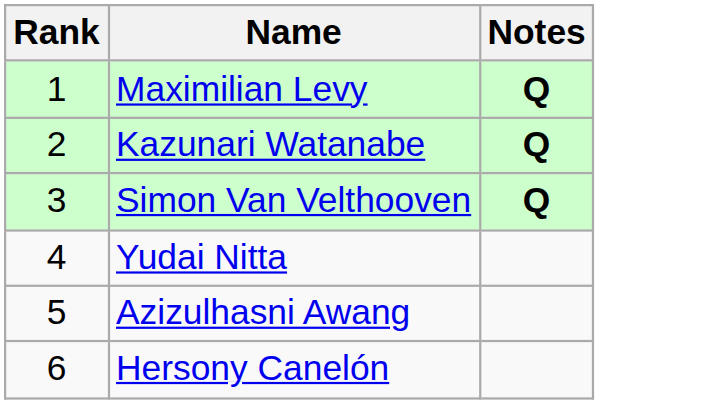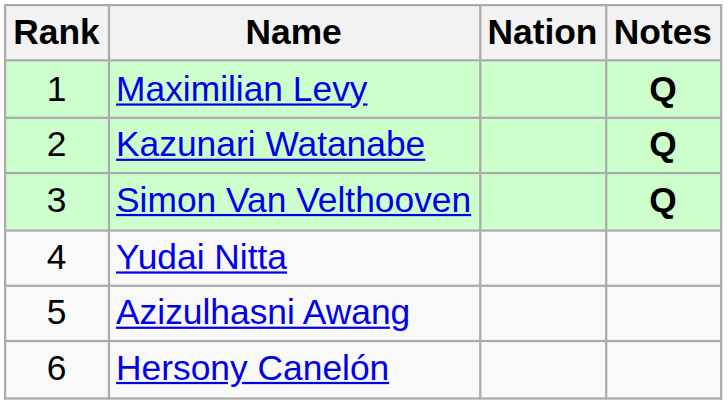+ column: Nation
